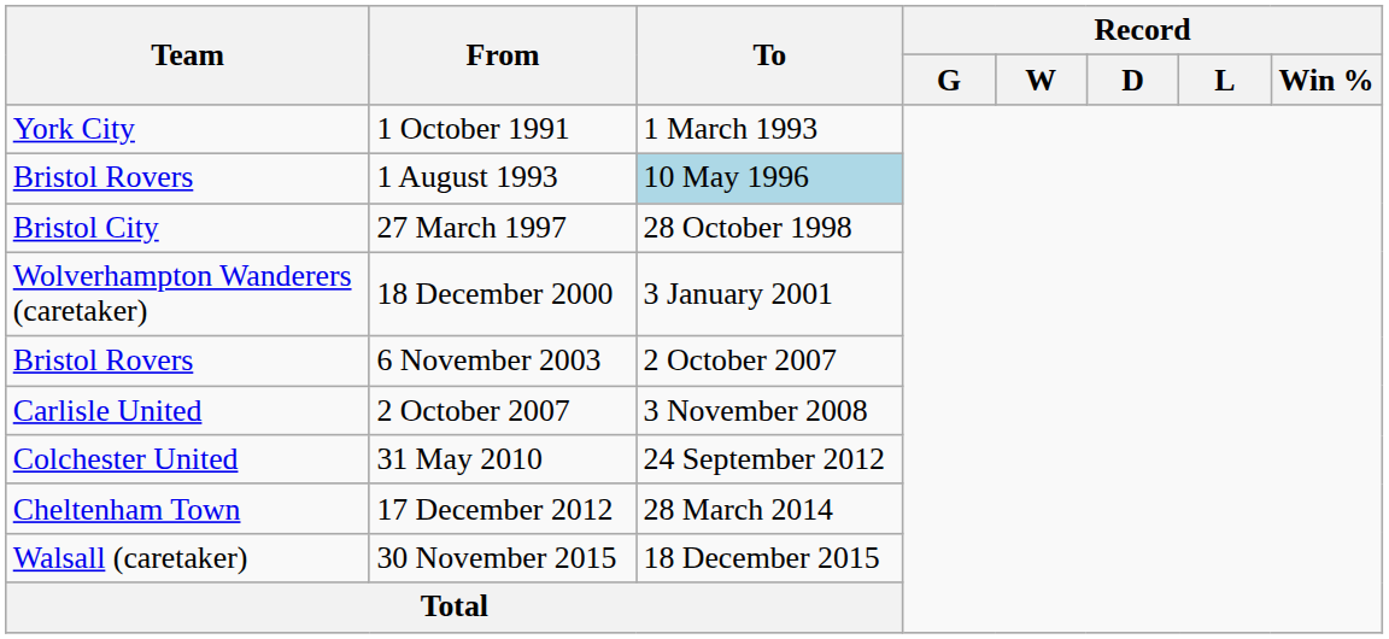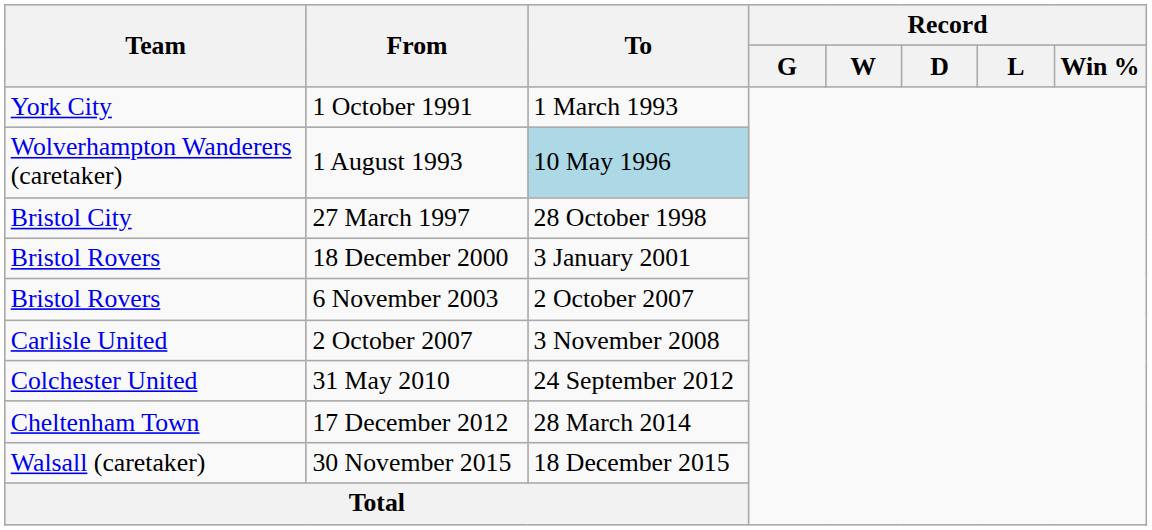1 August 1993 | Team: Bristol Rovers -> Wolverhampton Wanderers (caretaker)
18 December 2000 | Team: Wolverhampton Wanderers (caretaker) -> Bristol Rovers
